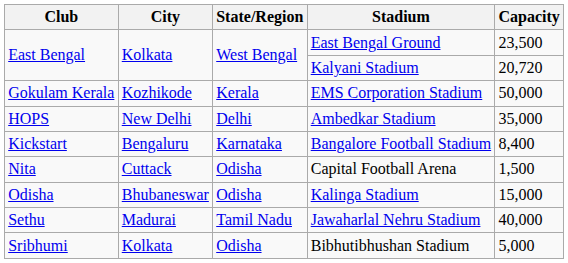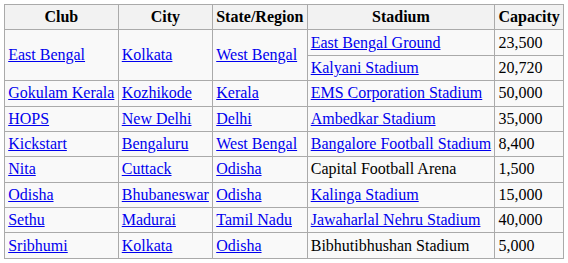Bangalore Football Stadium | State/Region: Karnataka -> West Bengal
